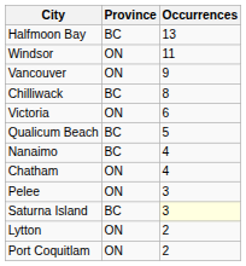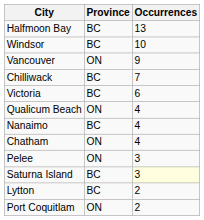Windsor | Province: ON -> BC
Windsor | Occurrences: 11 -> 10
Chilliwack | Occurrences: 8 -> 7
Victoria | Province: ON -> BC
Qualicum Beach | Province: BC -> ON
Qualicum Beach | Occurrences: 5 -> 4
Lytton | Province: ON -> BC
